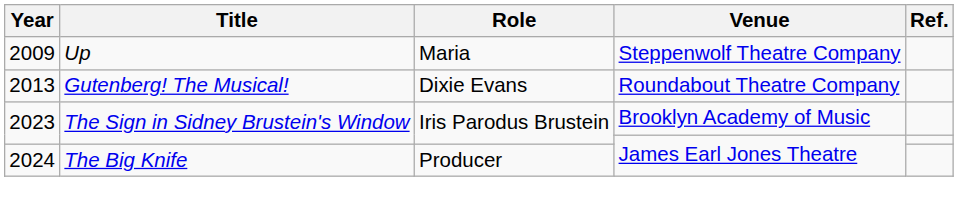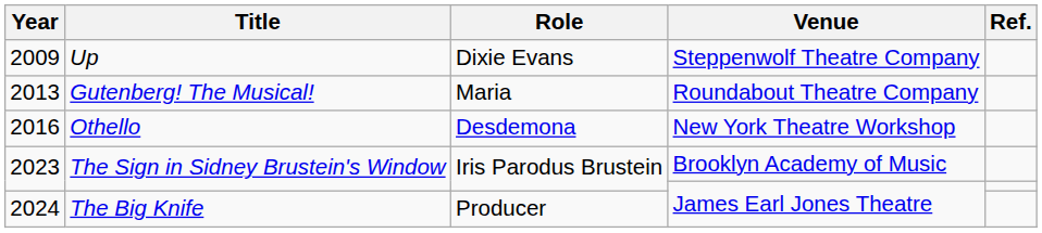2009 | Role: Maria -> Dixie Evans
2013 | Role: Dixie Evans -> Maria
+ row: 2016 | Othello | Desdemona | New York Theatre Workshop
